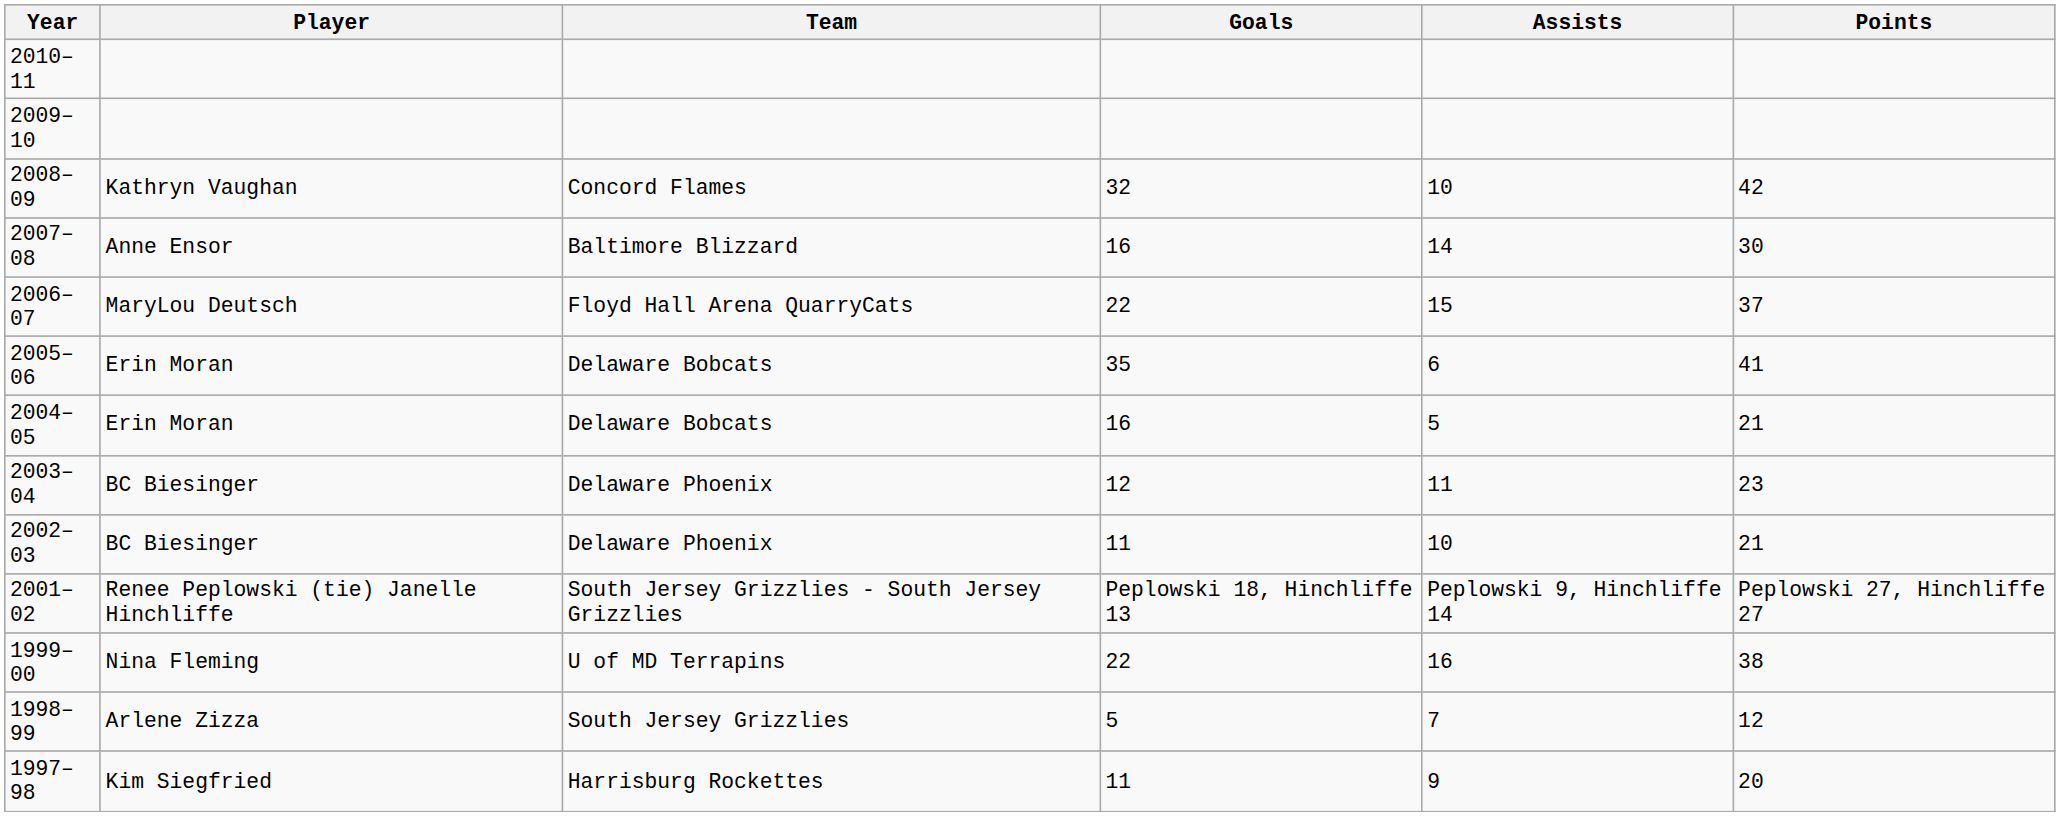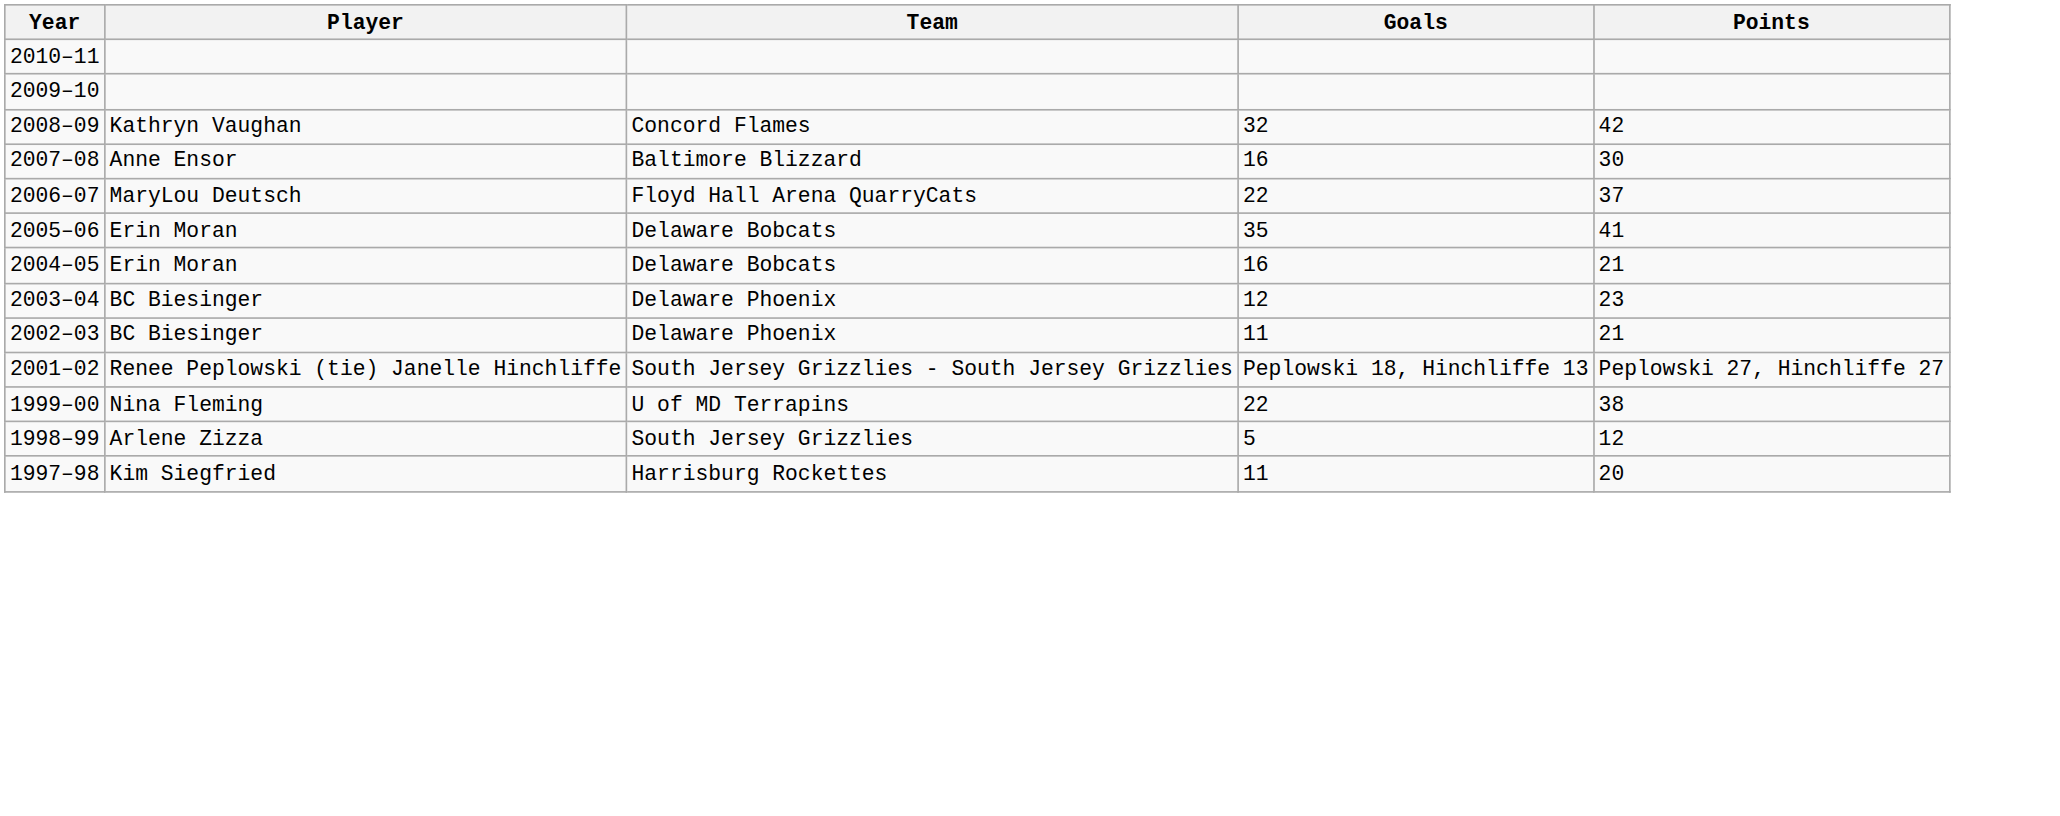- column: Assists | 10 | 14 | 15 | 6 | 5 | 11 | 10 | Peplowski 9, Hinchliffe 14 | 16 | 7 | 9
